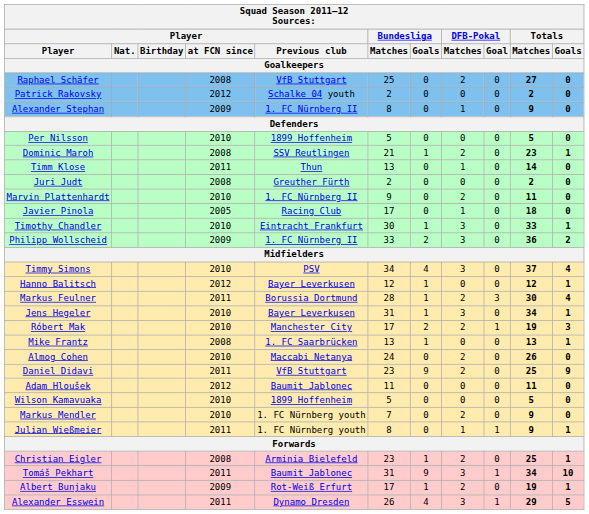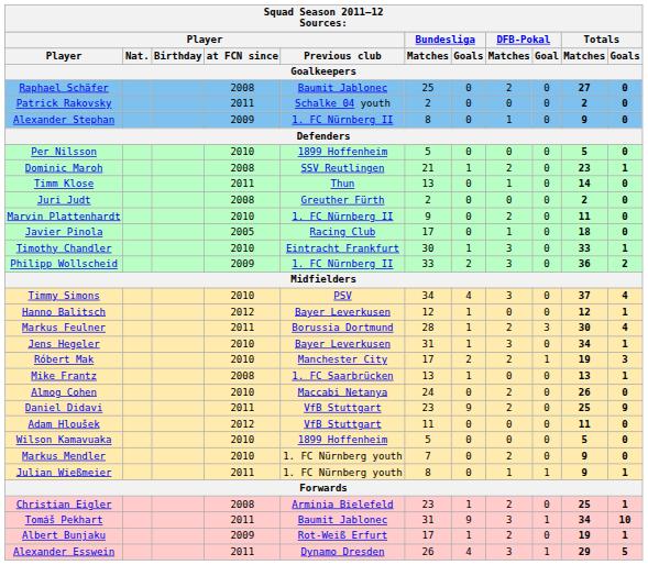Raphael Schäfer | Player / Previous club: VfB Stuttgart -> Baumit Jablonec
Patrick Rakovsky | Player / at FCN since: 2012 -> 2011
Adam Hloušek | Player / Previous club: Baumit Jablonec -> VfB Stuttgart
